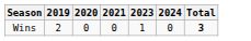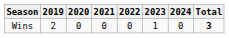+ column: 2022 | 0
